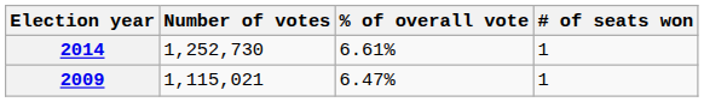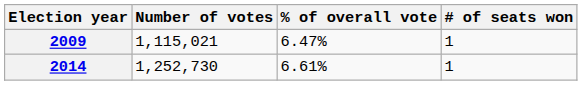rows swapped: 2009 <-> 2014
